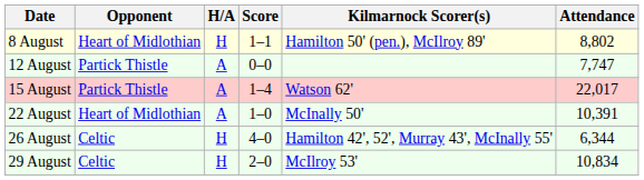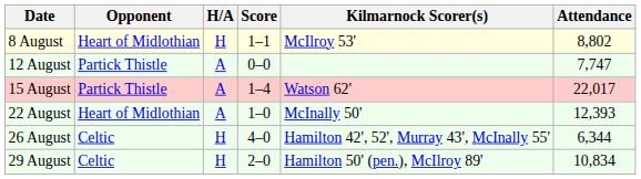8 August | Kilmarnock Scorer(s): Hamilton 50' (pen.), McIlroy 89' -> McIlroy 53'
22 August | Attendance: 10,391 -> 12,393
29 August | Kilmarnock Scorer(s): McIlroy 53' -> Hamilton 50' (pen.), McIlroy 89'
